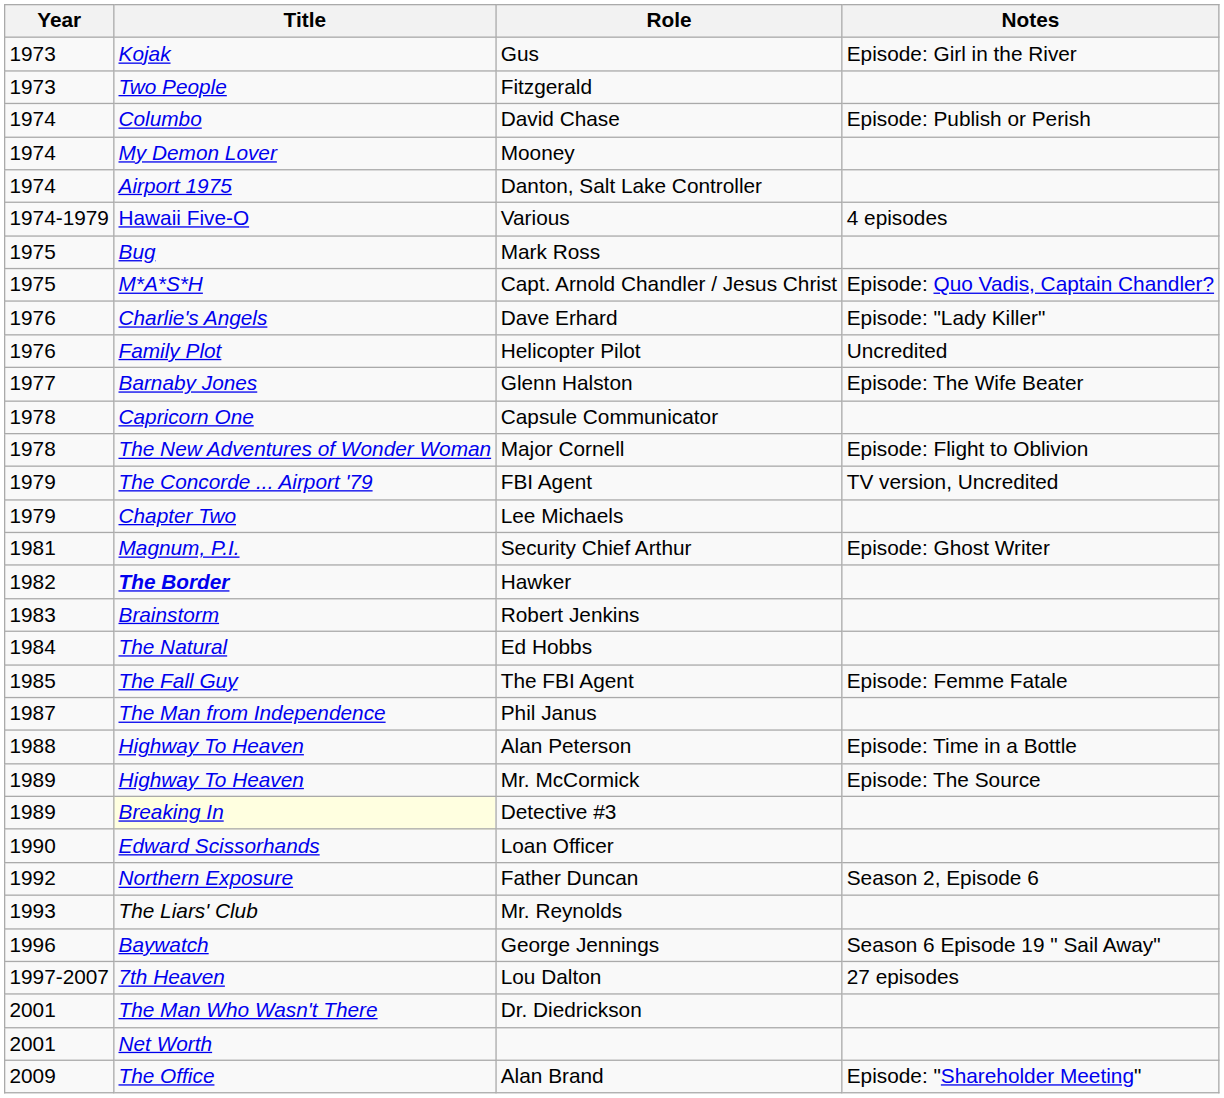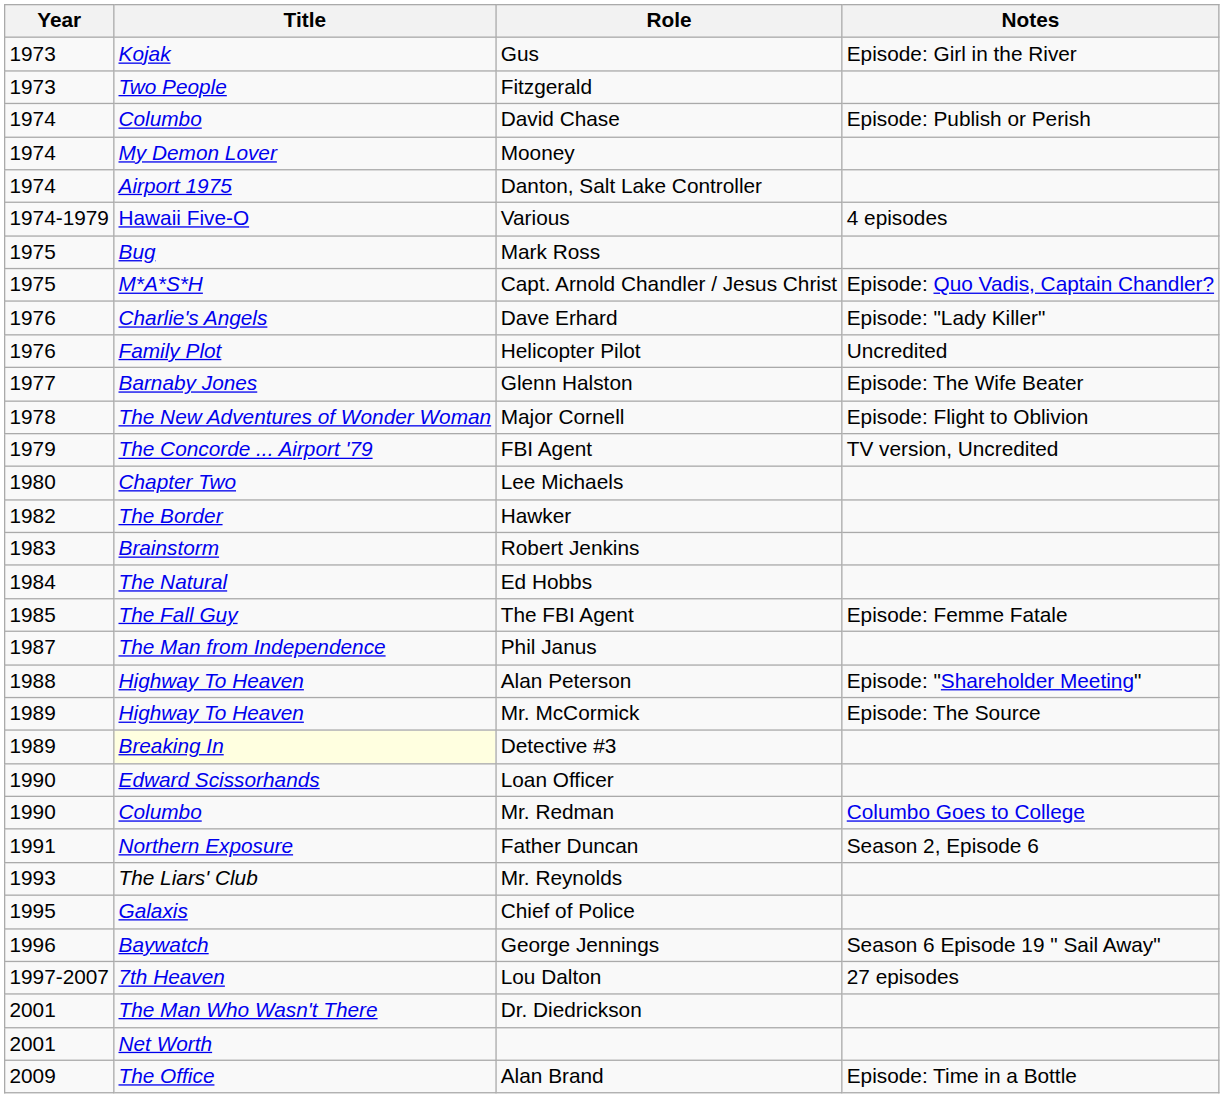- row: 1978 | Capricorn One | Capsule Communicator
Lee Michaels | Year: 1979 -> 1980
- row: 1981 | Magnum, P.I. | Security Chief Arthur | Episode: Ghost Writer
Hawker | Title: bold -> normal
Alan Peterson | Notes: Episode: Time in a Bottle -> Episode: "Shareholder Meeting"
+ row: 1990 | Columbo | Mr. Redman | Columbo Goes to College
Father Duncan | Year: 1992 -> 1991
+ row: 1995 | Galaxis | Chief of Police
Alan Brand | Notes: Episode: "Shareholder Meeting" -> Episode: Time in a Bottle
